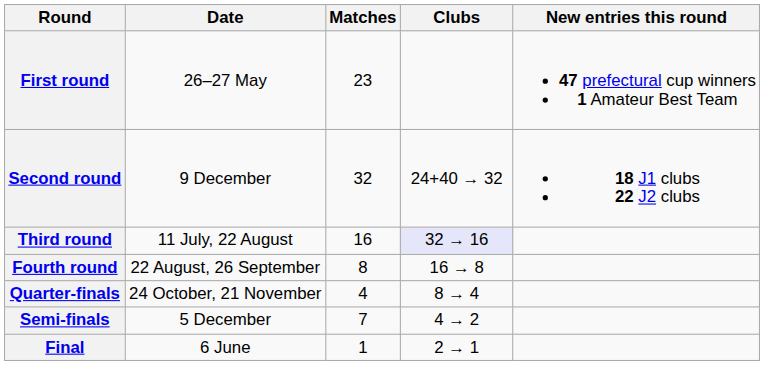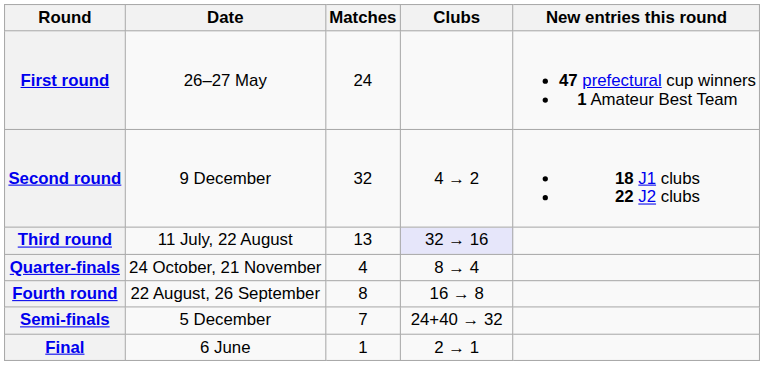First round | Matches: 23 -> 24
Second round | Clubs: 24+40 → 32 -> 4 → 2
Third round | Matches: 16 -> 13
rows swapped: Fourth round <-> Quarter-finals
Semi-finals | Clubs: 4 → 2 -> 24+40 → 32
